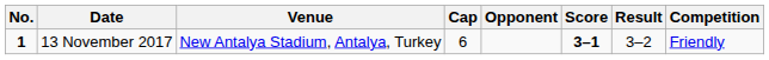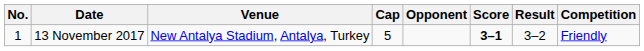13 November 2017 | No.: bold -> normal
13 November 2017 | Cap: 6 -> 5
